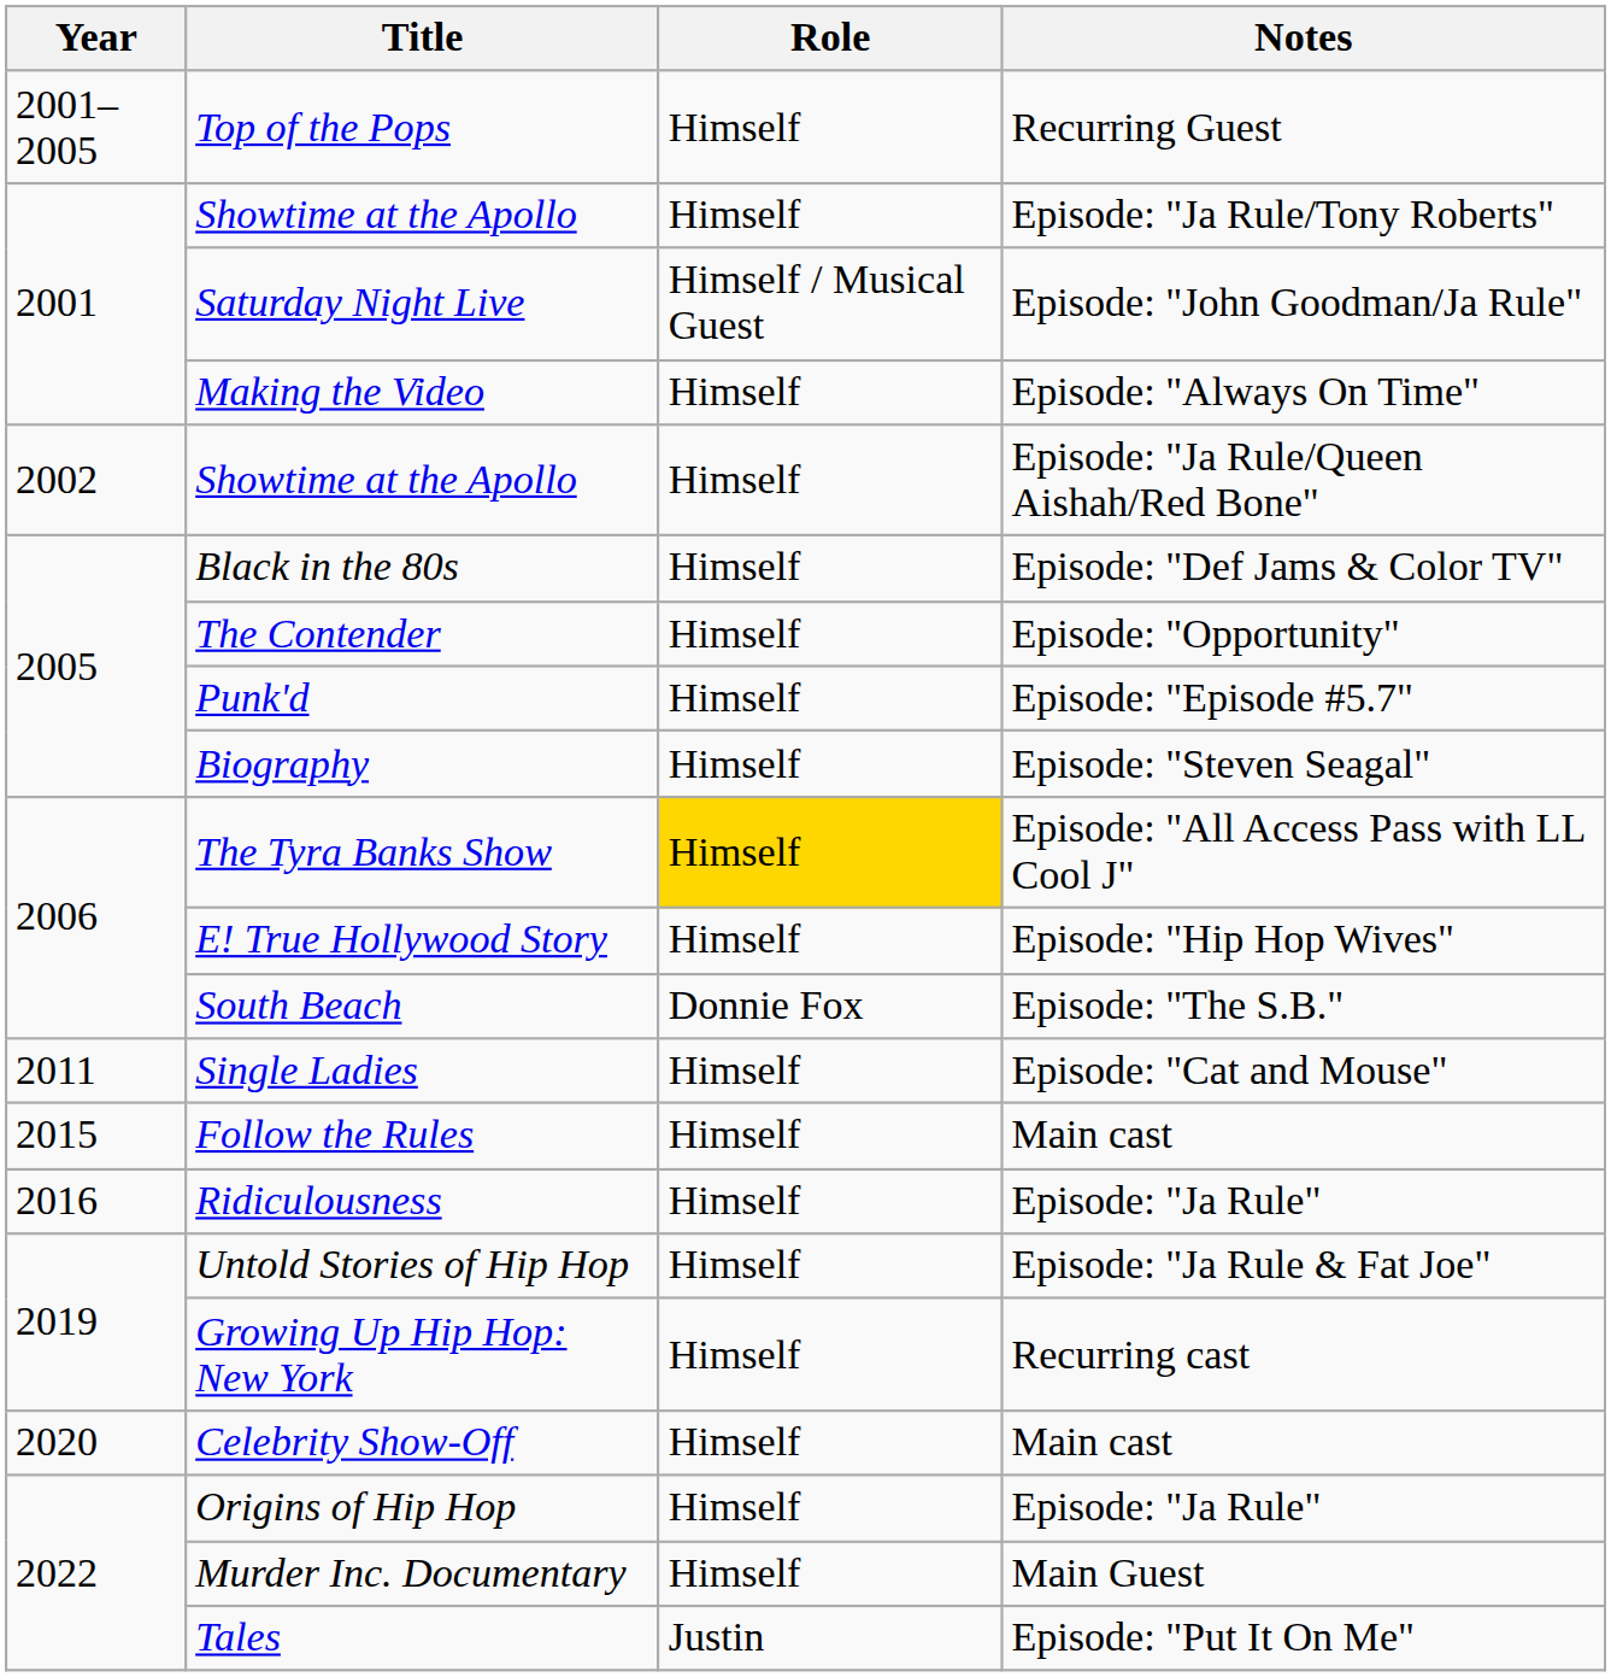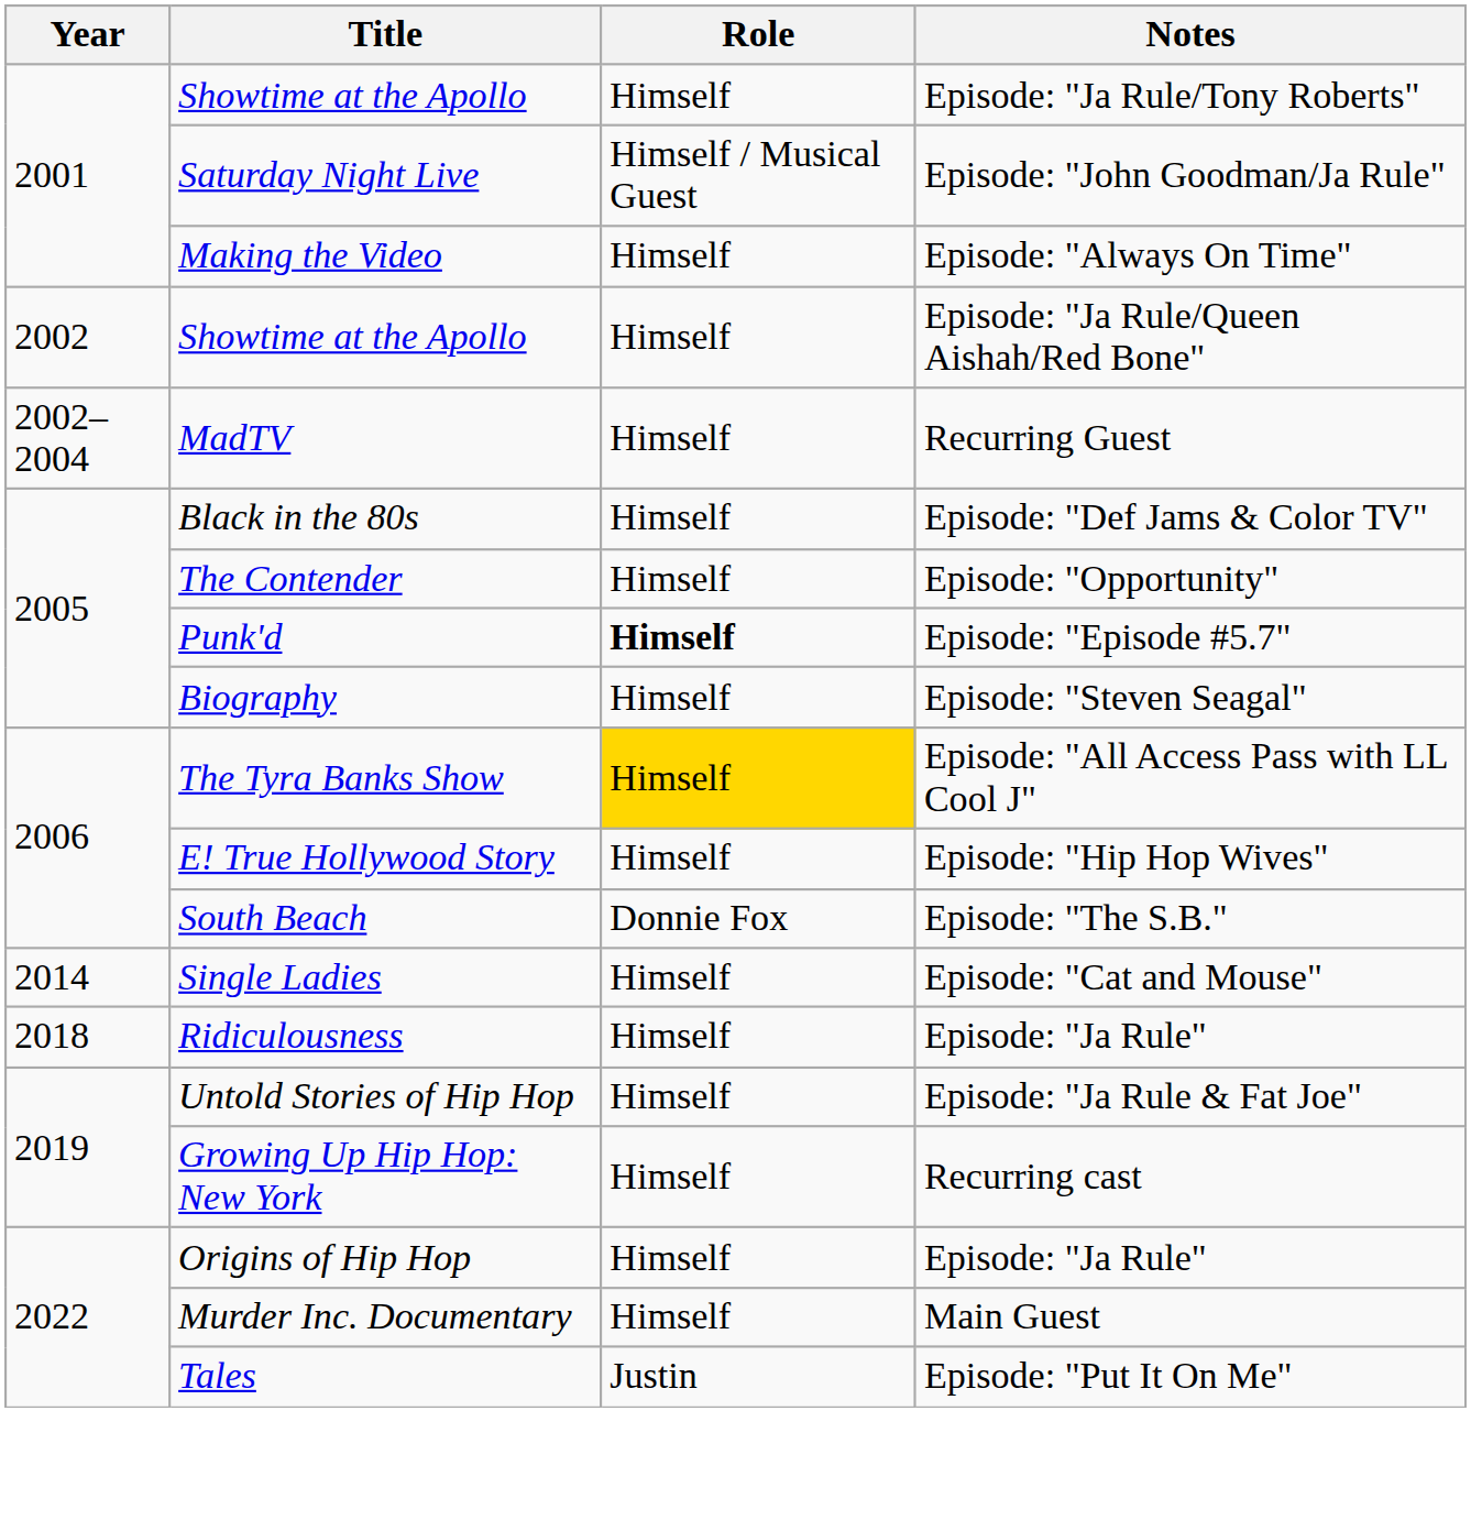- row: 2001–2005 | Top of the Pops | Himself | Recurring Guest
+ row: 2002–2004 | MadTV | Himself | Recurring Guest
Punk'd | Role: normal -> bold
Single Ladies | Year: 2011 -> 2014
- row: 2015 | Follow the Rules | Himself | Main cast
Ridiculousness | Year: 2016 -> 2018
- row: 2020 | Celebrity Show-Off | Himself | Main cast
